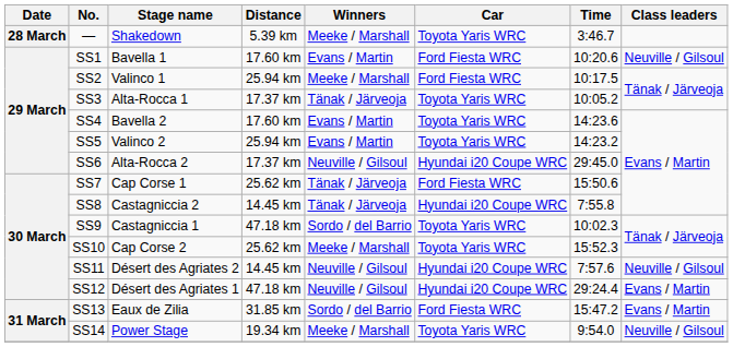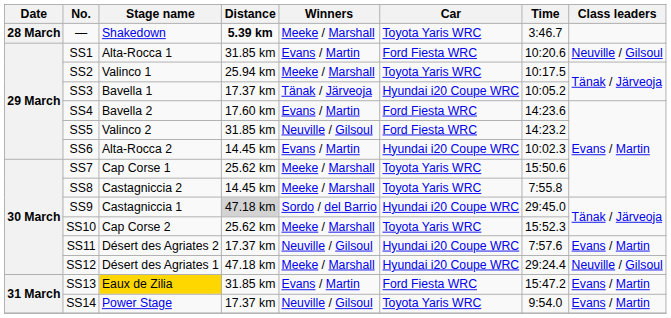— | Distance: normal -> bold
SS1 | Stage name: Bavella 1 -> Alta-Rocca 1
SS1 | Distance: 17.60 km -> 31.85 km
SS2 | Car: Ford Fiesta WRC -> Toyota Yaris WRC
SS3 | Stage name: Alta-Rocca 1 -> Bavella 1
SS3 | Car: Toyota Yaris WRC -> Hyundai i20 Coupe WRC
SS4 | Car: Toyota Yaris WRC -> Ford Fiesta WRC
SS5 | Distance: 25.94 km -> 31.85 km
SS5 | Winners: Evans / Martin -> Neuville / Gilsoul
SS5 | Car: Toyota Yaris WRC -> Ford Fiesta WRC
SS6 | Distance: 17.37 km -> 14.45 km
SS6 | Winners: Neuville / Gilsoul -> Evans / Martin
SS6 | Time: 29:45.0 -> 10:02.3
SS7 | Winners: Tänak / Järveoja -> Meeke / Marshall
SS7 | Car: Ford Fiesta WRC -> Toyota Yaris WRC
SS8 | Winners: Tänak / Järveoja -> Meeke / Marshall
SS8 | Car: Hyundai i20 Coupe WRC -> Toyota Yaris WRC
SS9 | Distance: no background -> lightgrey background
SS9 | Car: Toyota Yaris WRC -> Hyundai i20 Coupe WRC
SS9 | Time: 10:02.3 -> 29:45.0
SS11 | Distance: 14.45 km -> 17.37 km
SS11 | Class leaders: Neuville / Gilsoul -> Evans / Martin
SS12 | Winners: Neuville / Gilsoul -> Meeke / Marshall
SS12 | Class leaders: Evans / Martin -> Neuville / Gilsoul
SS13 | Stage name: no background -> gold background
SS13 | Winners: Sordo / del Barrio -> Evans / Martin
SS14 | Distance: 19.34 km -> 17.37 km
SS14 | Winners: Meeke / Marshall -> Neuville / Gilsoul
SS14 | Class leaders: Neuville / Gilsoul -> Evans / Martin
